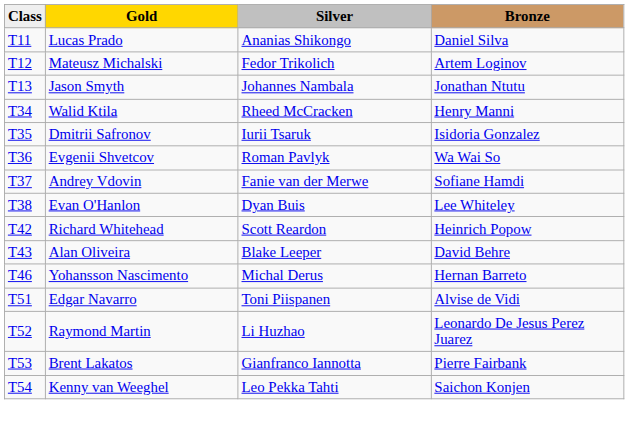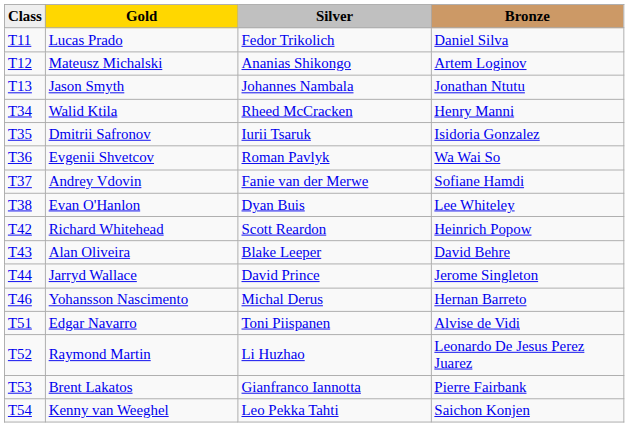Lucas Prado | Silver: Ananias Shikongo -> Fedor Trikolich
Mateusz Michalski | Silver: Fedor Trikolich -> Ananias Shikongo
+ row: T44 | Jarryd Wallace | David Prince | Jerome Singleton
